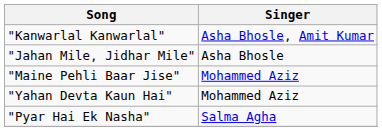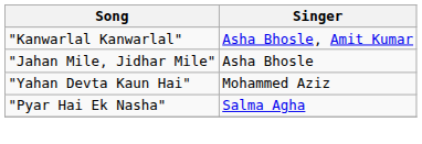- row: "Maine Pehli Baar Jise" | Mohammed Aziz
